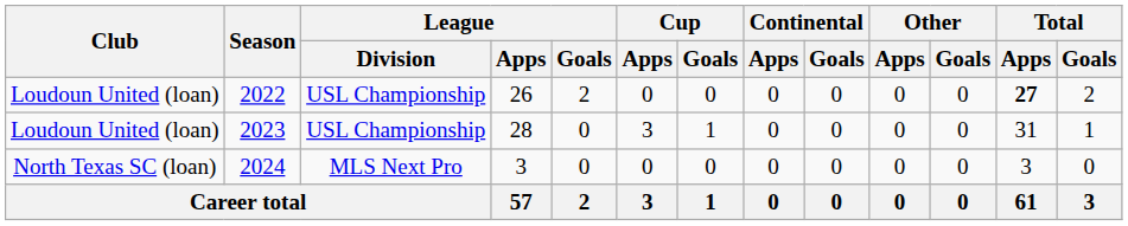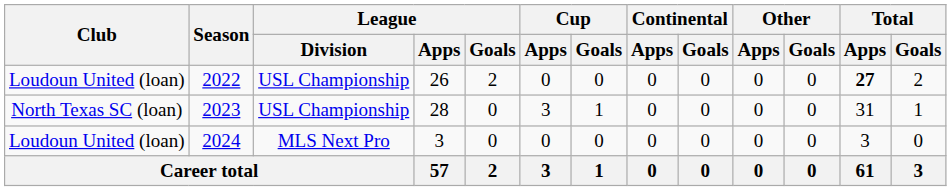2023 | Club: Loudoun United (loan) -> North Texas SC (loan)
2024 | Club: North Texas SC (loan) -> Loudoun United (loan)
